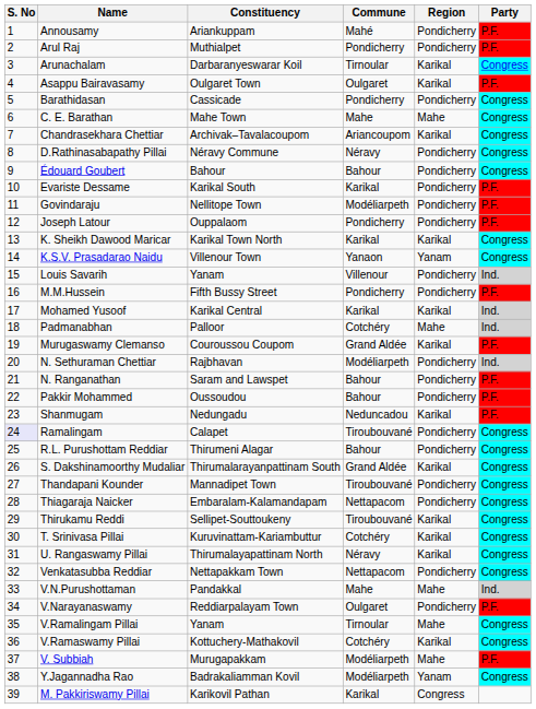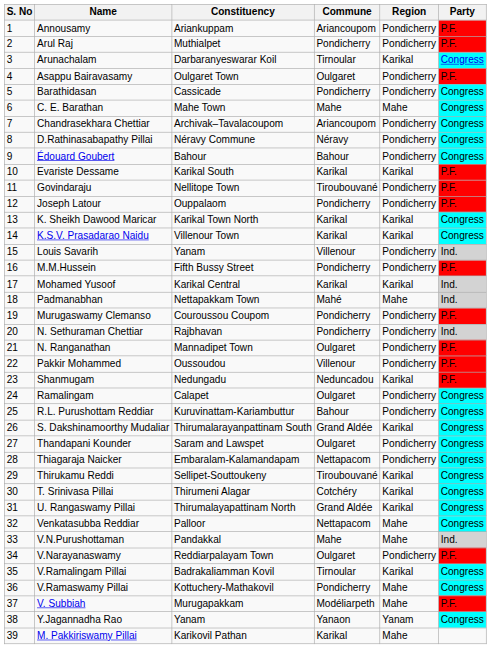Annousamy | Commune: Mahé -> Ariancoupom
Asappu Bairavasamy | Region: Karikal -> Pondicherry
Chandrasekhara Chettiar | Region: Karikal -> Pondicherry
Evariste Dessame | Region: Pondicherry -> Karikal
Govindaraju | Commune: Modéliarpeth -> Tiroubouvané
K.S.V. Prasadarao Naidu | Commune: Yanaon -> Karikal
K.S.V. Prasadarao Naidu | Region: Yanam -> Karikal
Padmanabhan | Constituency: Palloor -> Nettapakkam Town
Padmanabhan | Commune: Cotchéry -> Mahé
Murugaswamy Clemanso | Commune: Grand Aldée -> Pondicherry
Murugaswamy Clemanso | Region: Karikal -> Pondicherry
N. Sethuraman Chettiar | Commune: Modéliarpeth -> Pondicherry
N. Ranganathan | Constituency: Saram and Lawspet -> Mannadipet Town
N. Ranganathan | Commune: Bahour -> Oulgaret
Pakkir Mohammed | Commune: Bahour -> Villenour
Ramalingam | S. No: lavender background -> no background
Ramalingam | Commune: Tiroubouvané -> Oulgaret
R.L. Purushottam Reddiar | Constituency: Thirumeni Alagar -> Kuruvinattam-Kariambuttur
Thandapani Kounder | Constituency: Mannadipet Town -> Saram and Lawspet
Thandapani Kounder | Commune: Tiroubouvané -> Oulgaret
T. Srinivasa Pillai | Constituency: Kuruvinattam-Kariambuttur -> Thirumeni Alagar
U. Rangaswamy Pillai | Commune: Néravy -> Grand Aldée
Venkatasubba Reddiar | Constituency: Nettapakkam Town -> Palloor
Venkatasubba Reddiar | Region: Pondicherry -> Mahe
V.Ramalingam Pillai | Constituency: Yanam -> Badrakaliamman Kovil
V.Ramalingam Pillai | Region: Mahe -> Karikal
V.Ramaswamy Pillai | Commune: Cotchéry -> Pondicherry
V.Ramaswamy Pillai | Region: Karikal -> Mahe
Y.Jagannadha Rao | Constituency: Badrakaliamman Kovil -> Yanam
Y.Jagannadha Rao | Commune: Modéliarpeth -> Yanaon
M. Pakkiriswamy Pillai | Region: Congress -> Mahe
